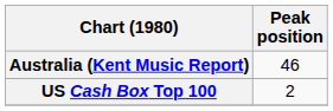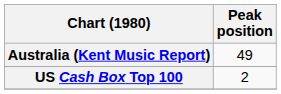Australia (Kent Music Report) | Peak position: 46 -> 49
